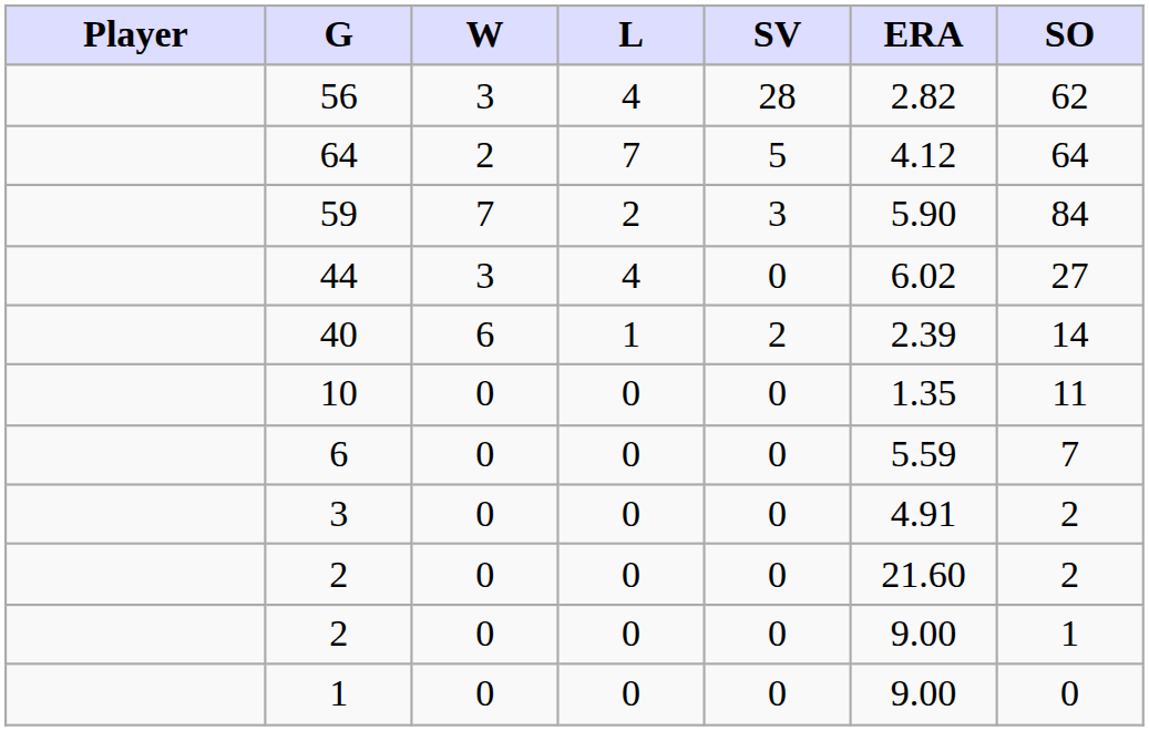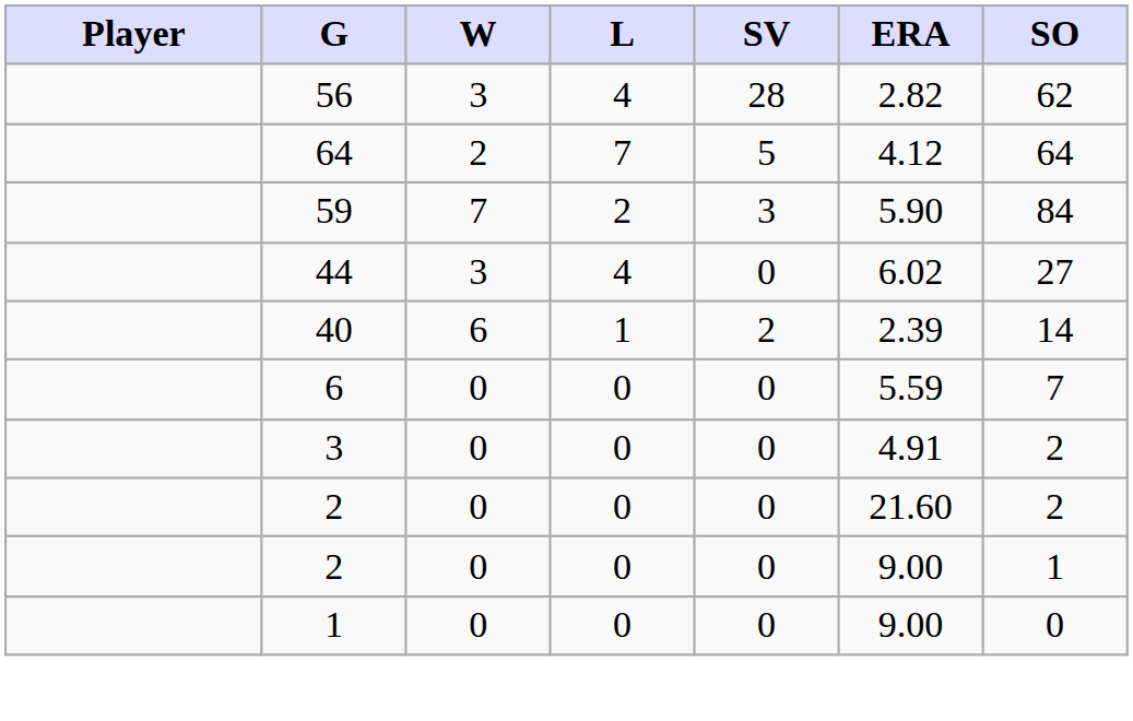- row: 10 | 0 | 0 | 0 | 1.35 | 11
